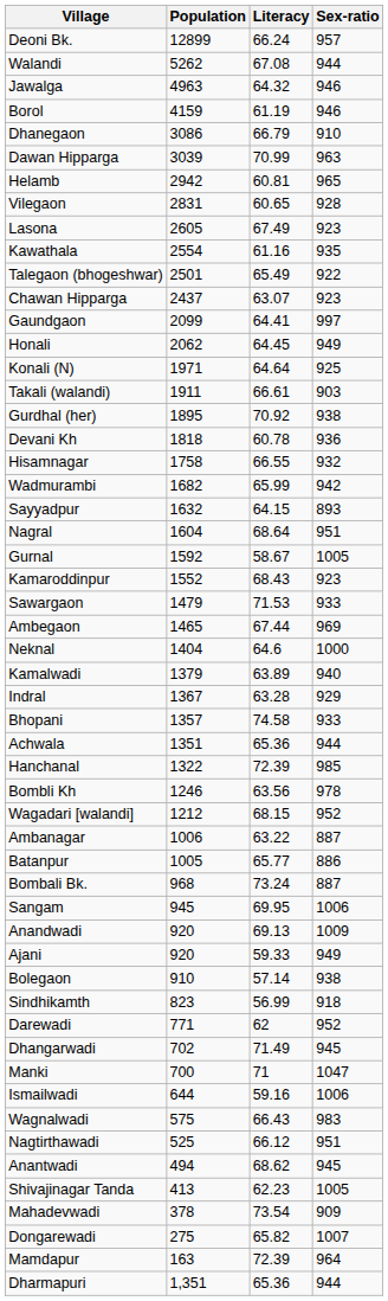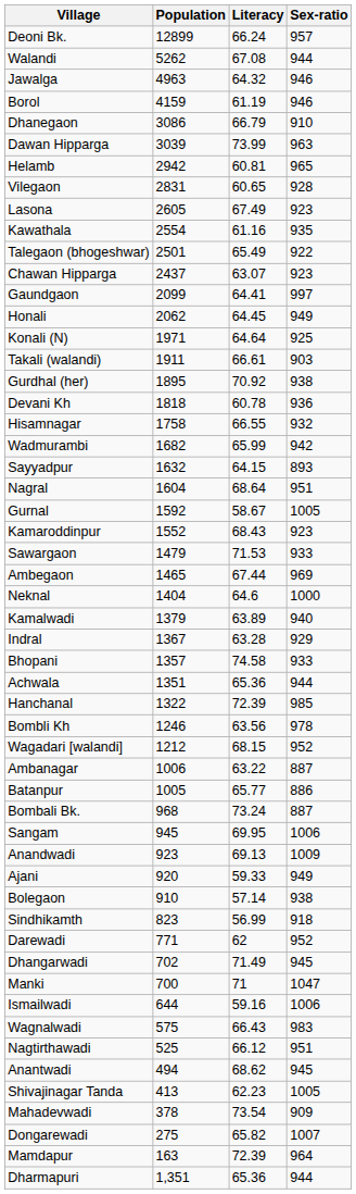Dawan Hipparga | Literacy: 70.99 -> 73.99
Anandwadi | Population: 920 -> 923
